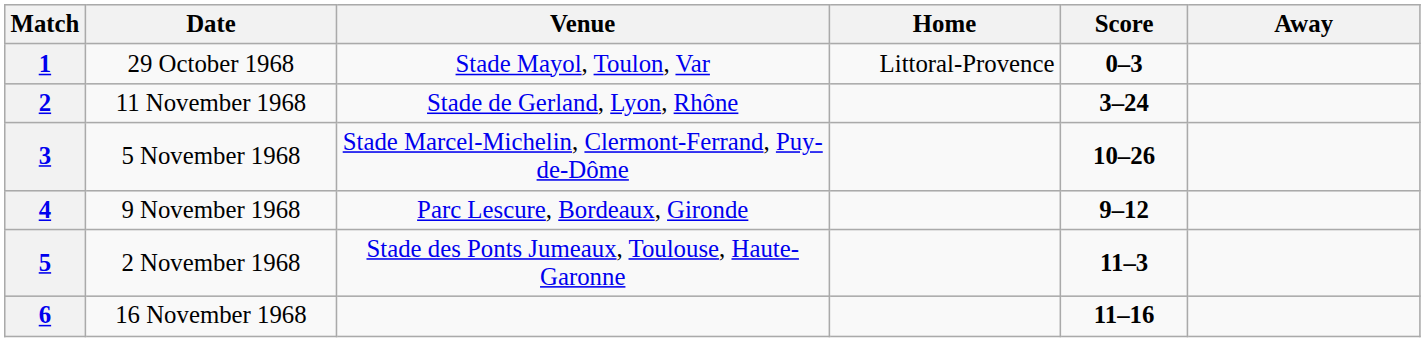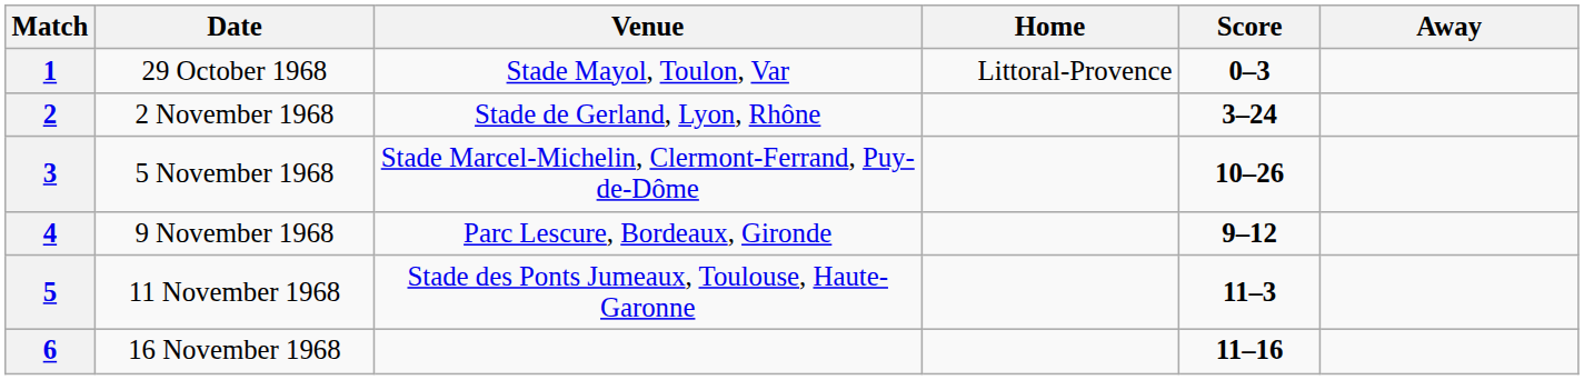2 | Date: 11 November 1968 -> 2 November 1968
5 | Date: 2 November 1968 -> 11 November 1968
